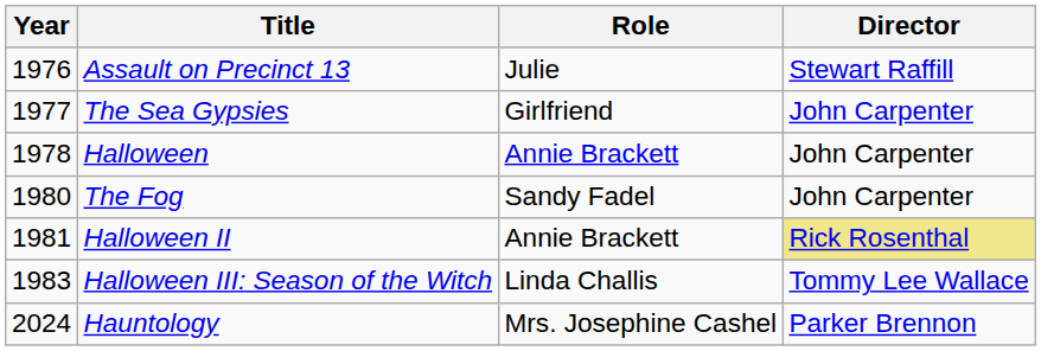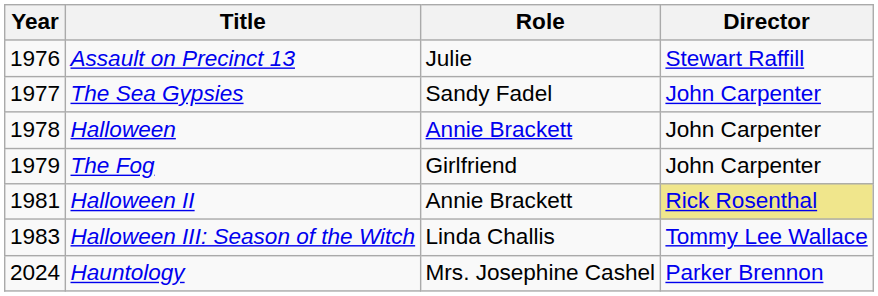The Sea Gypsies | Role: Girlfriend -> Sandy Fadel
The Fog | Year: 1980 -> 1979
The Fog | Role: Sandy Fadel -> Girlfriend
